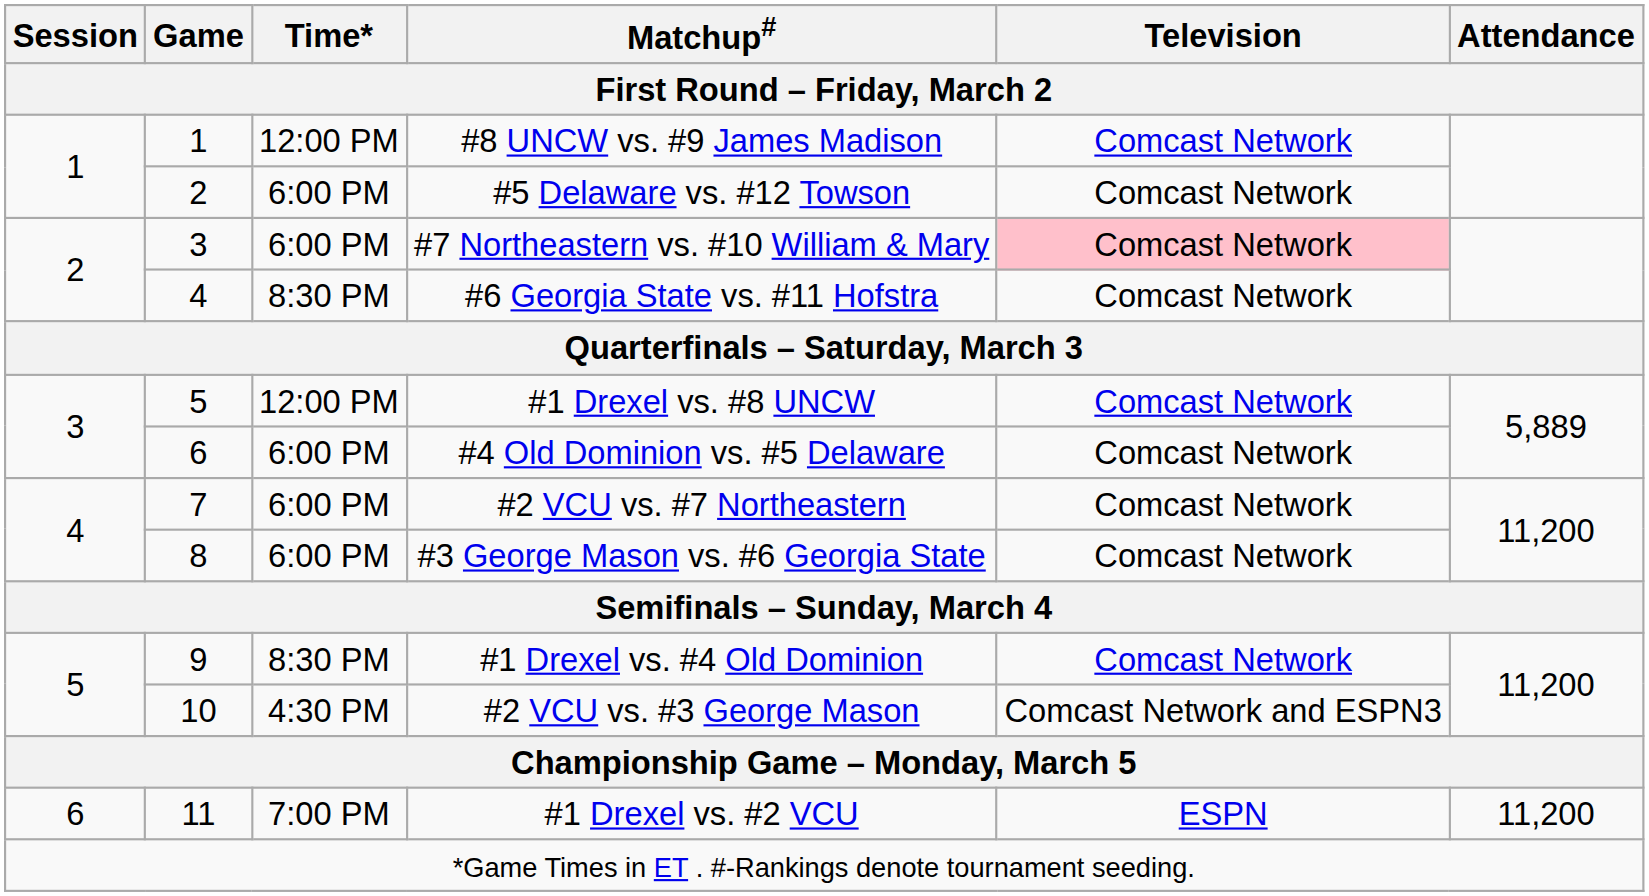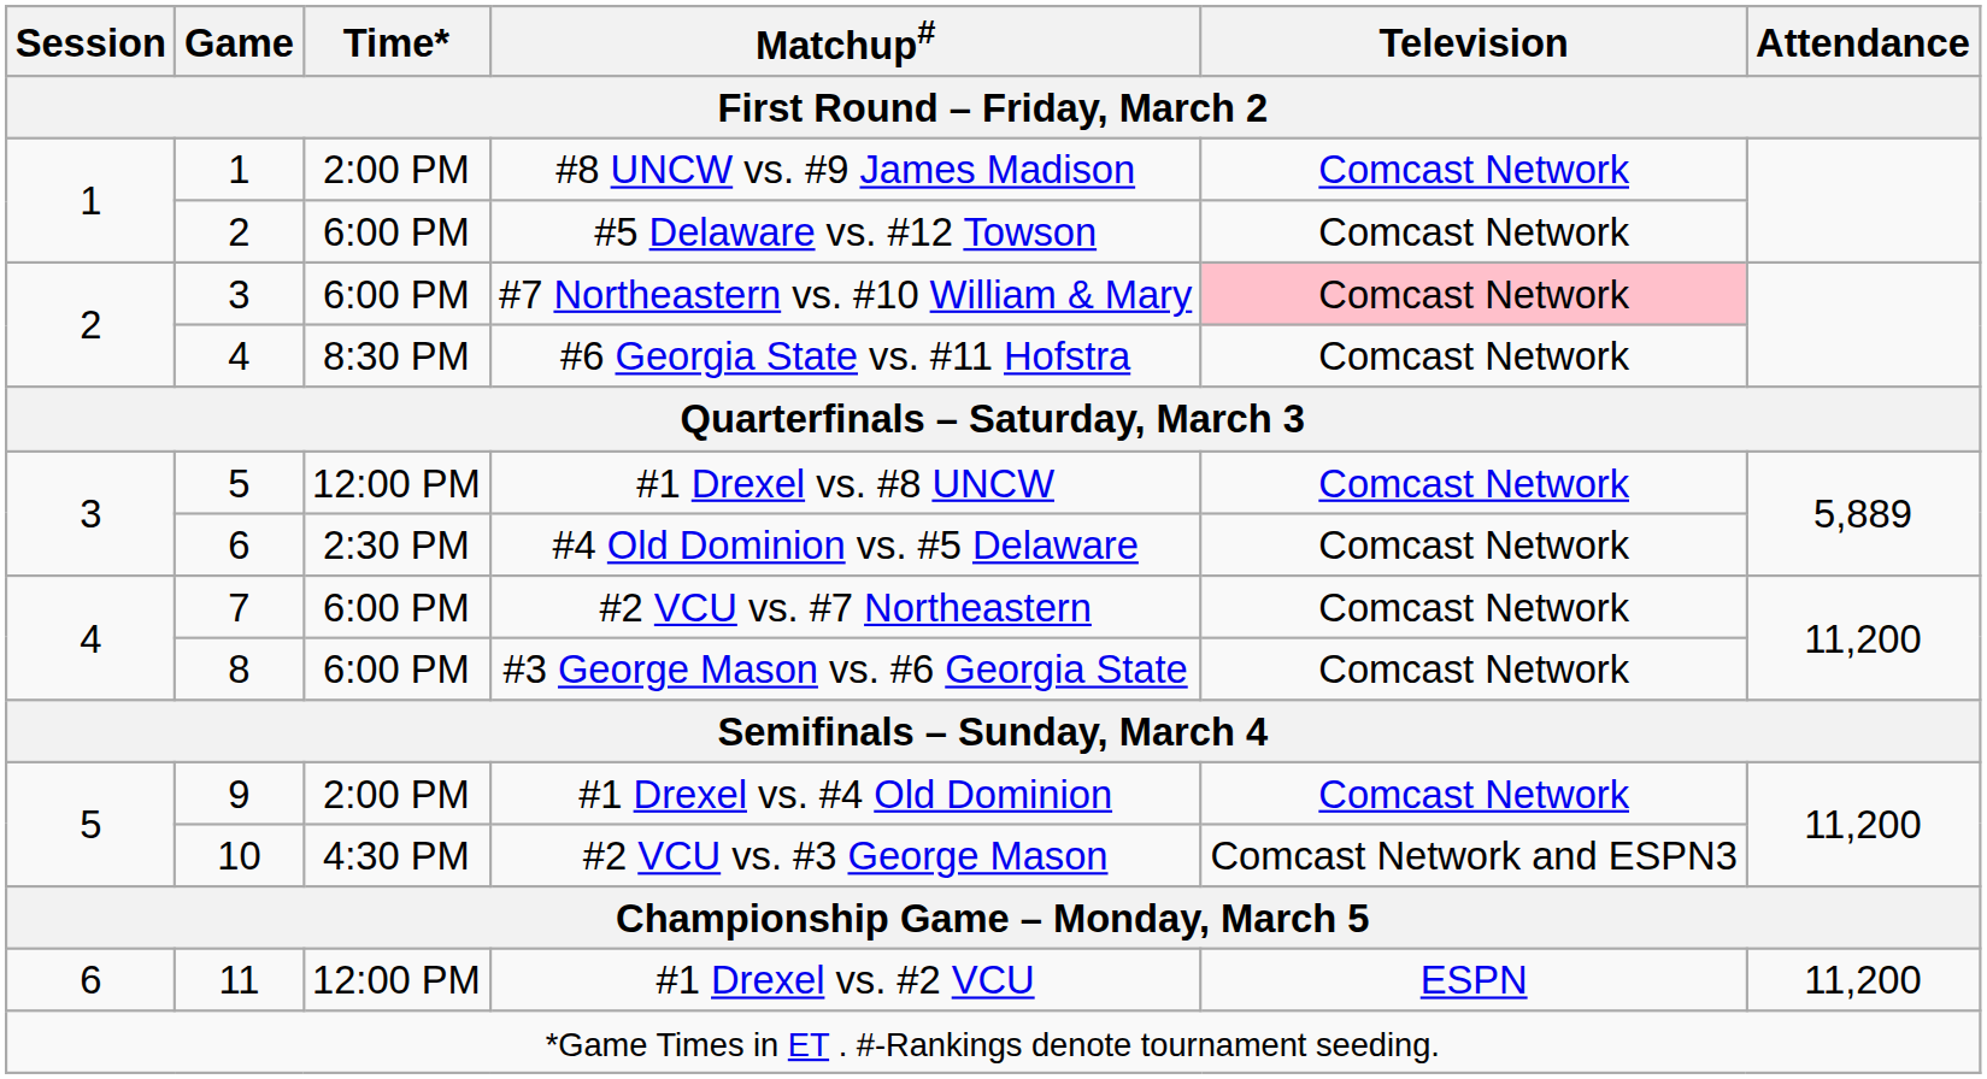#8 UNCW vs. #9 James Madison | Time*: 12:00 PM -> 2:00 PM
#4 Old Dominion vs. #5 Delaware | Time*: 6:00 PM -> 2:30 PM
#1 Drexel vs. #4 Old Dominion | Time*: 8:30 PM -> 2:00 PM
#1 Drexel vs. #2 VCU | Time*: 7:00 PM -> 12:00 PM
